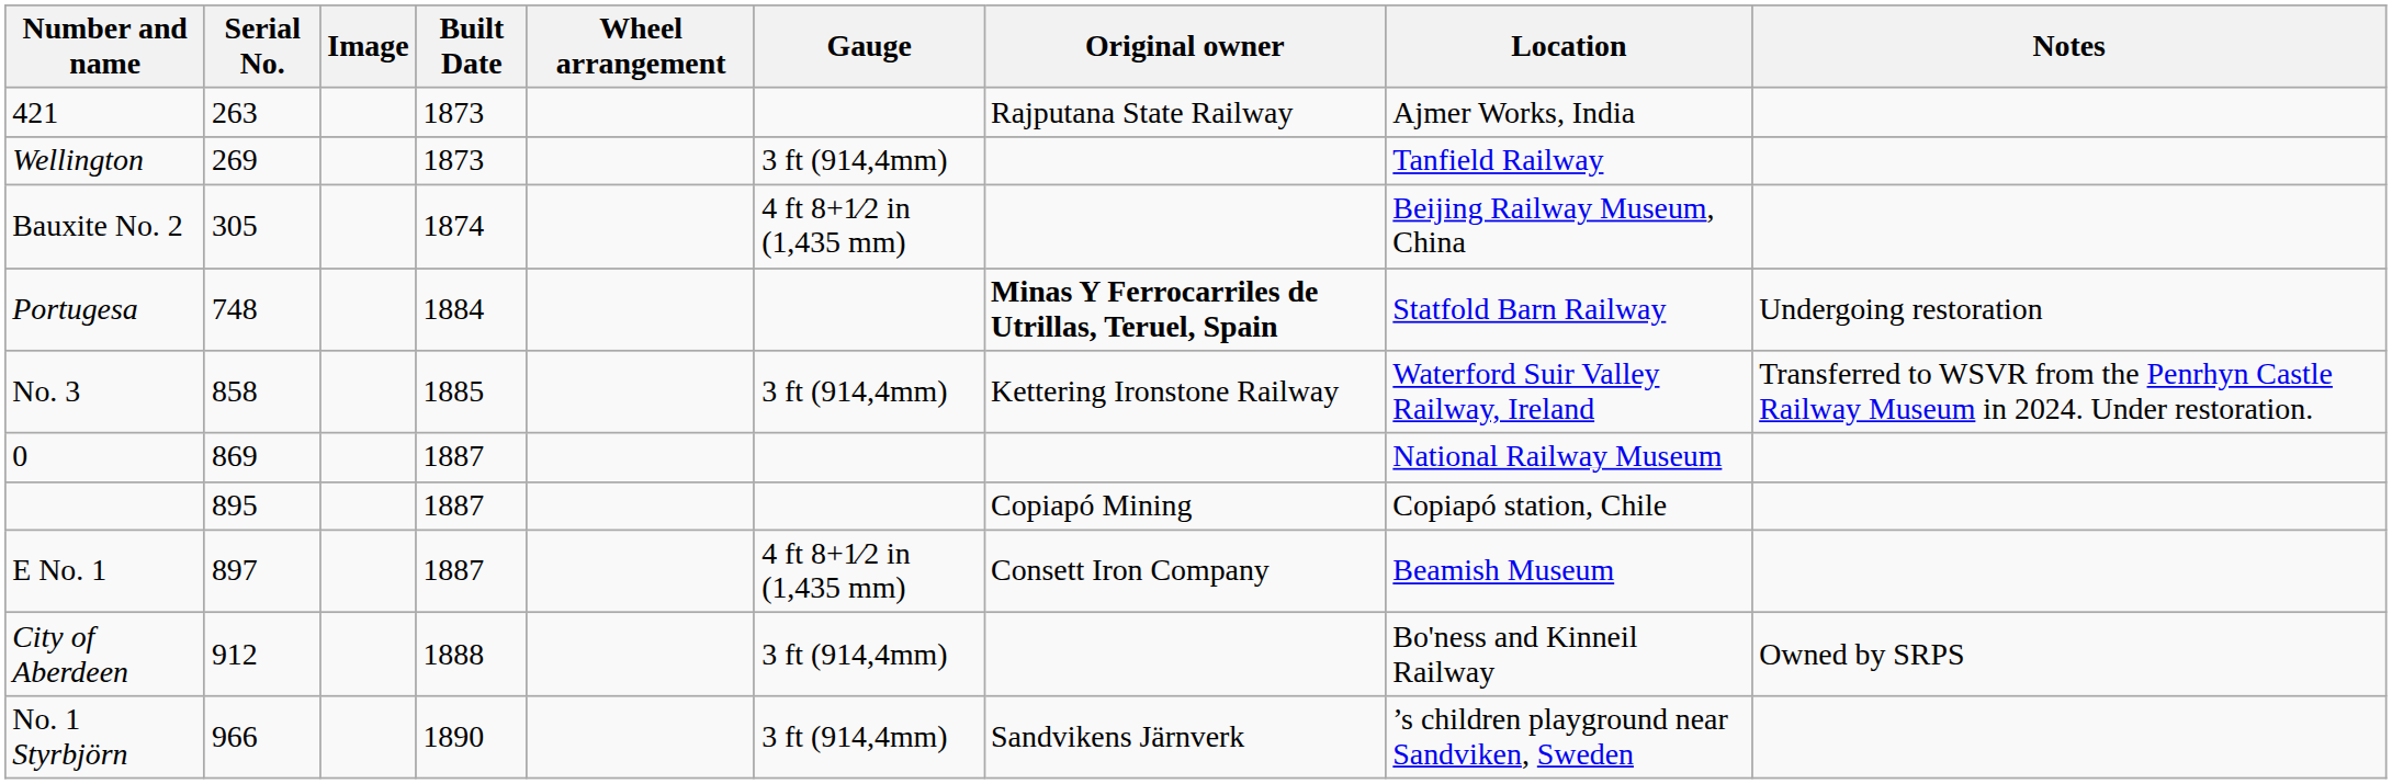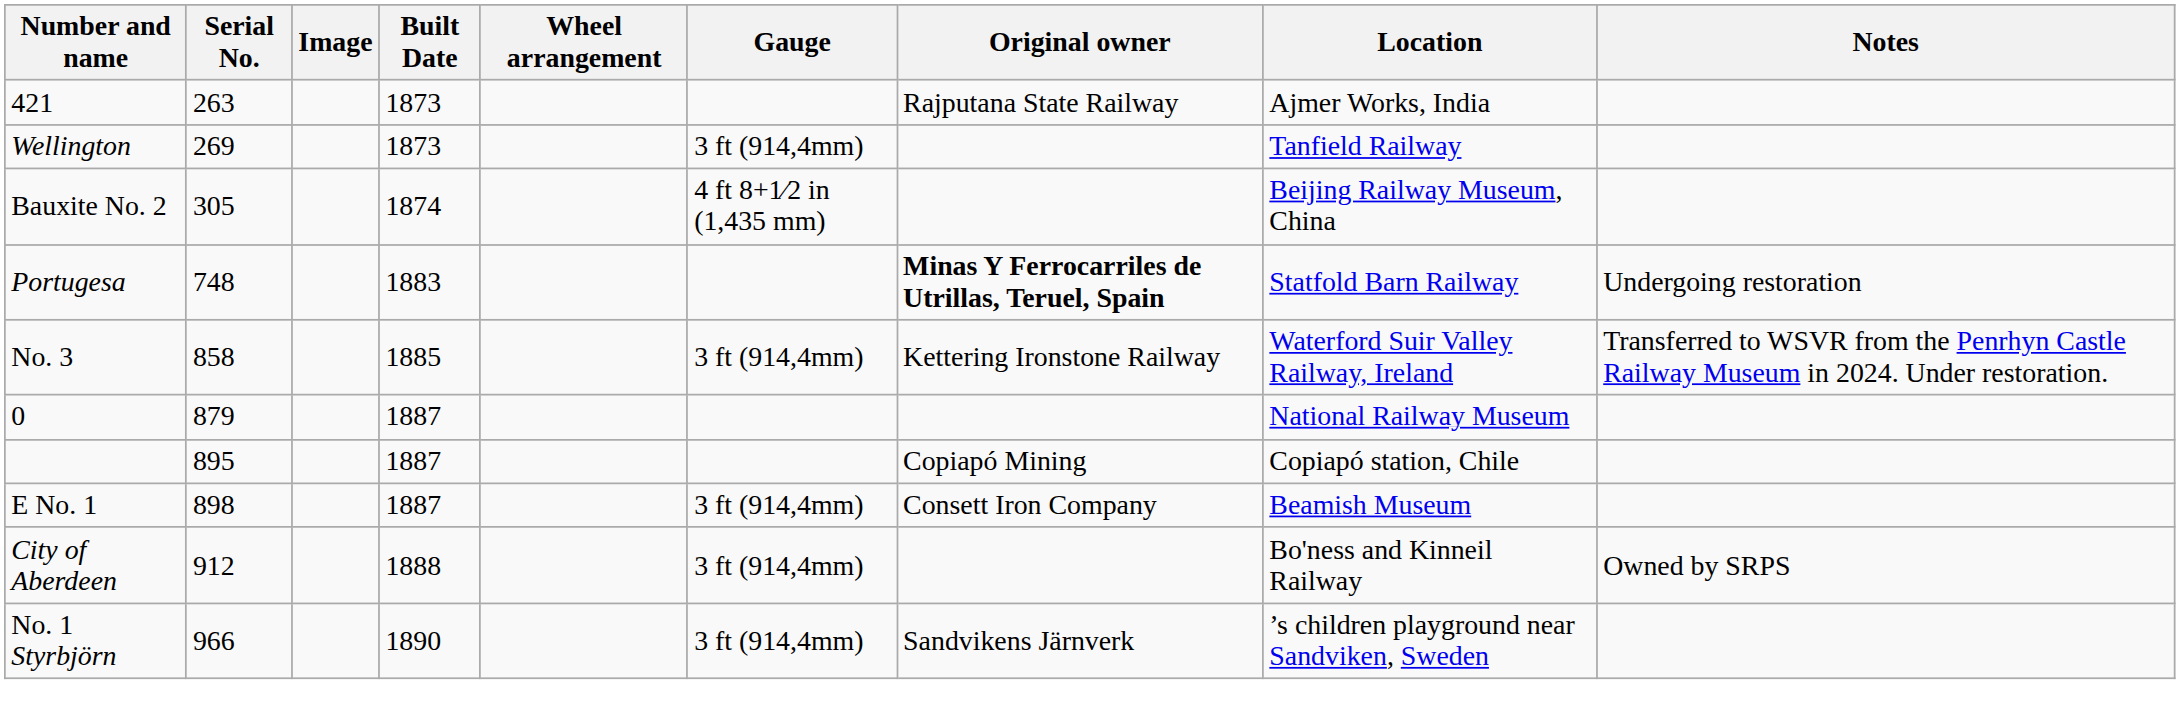Portugesa | Built Date: 1884 -> 1883
0 | Serial No.: 869 -> 879
E No. 1 | Serial No.: 897 -> 898
E No. 1 | Gauge: 4 ft 8+1⁄2 in (1,435 mm) -> 3 ft (914,4mm)
